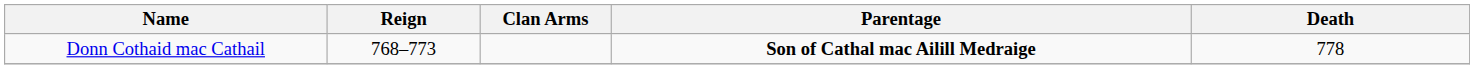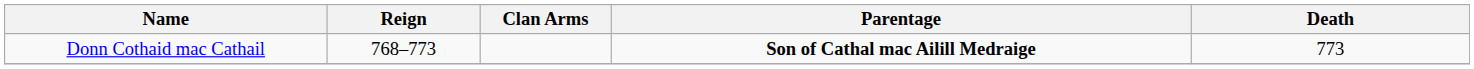Donn Cothaid mac Cathail | Death: 778 -> 773
